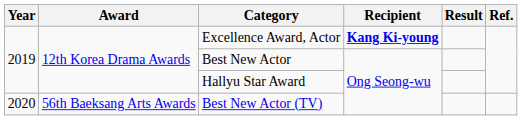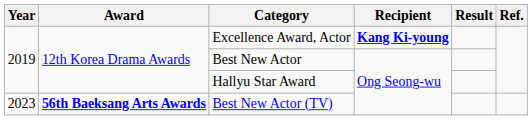Best New Actor (TV) | Year: 2020 -> 2023
Best New Actor (TV) | Award: normal -> bold
